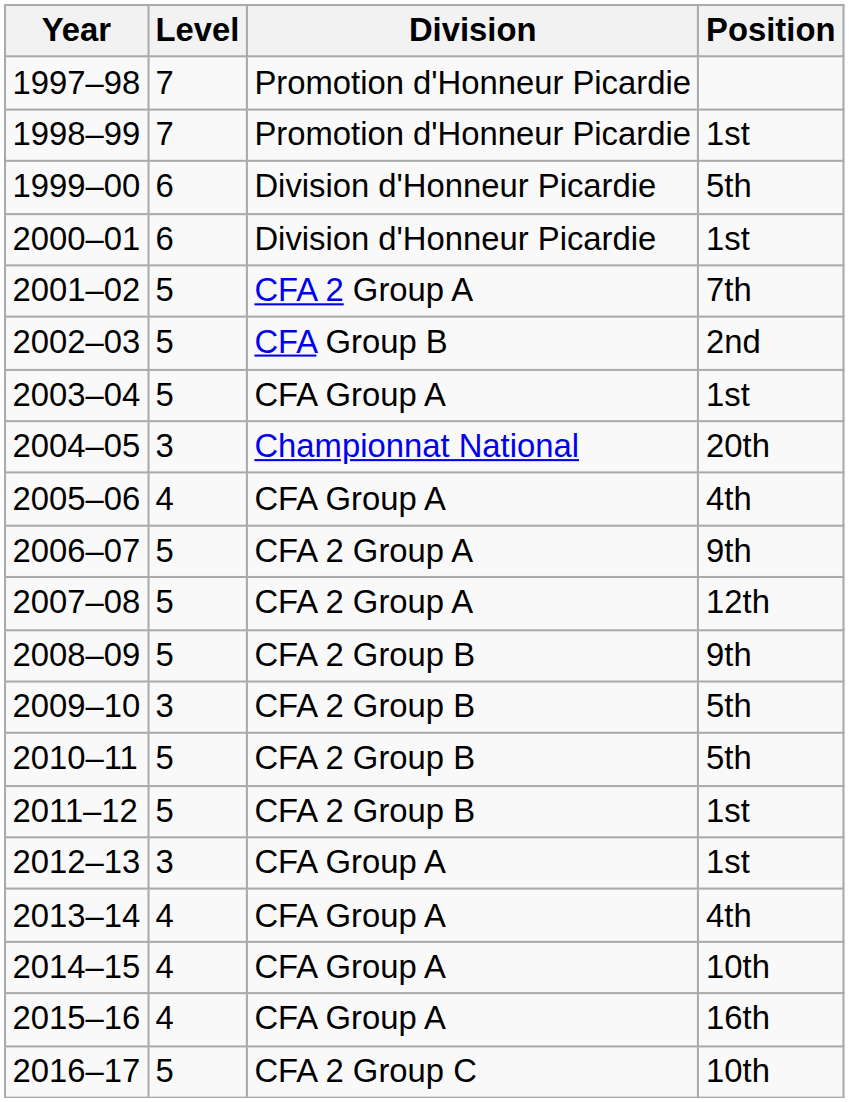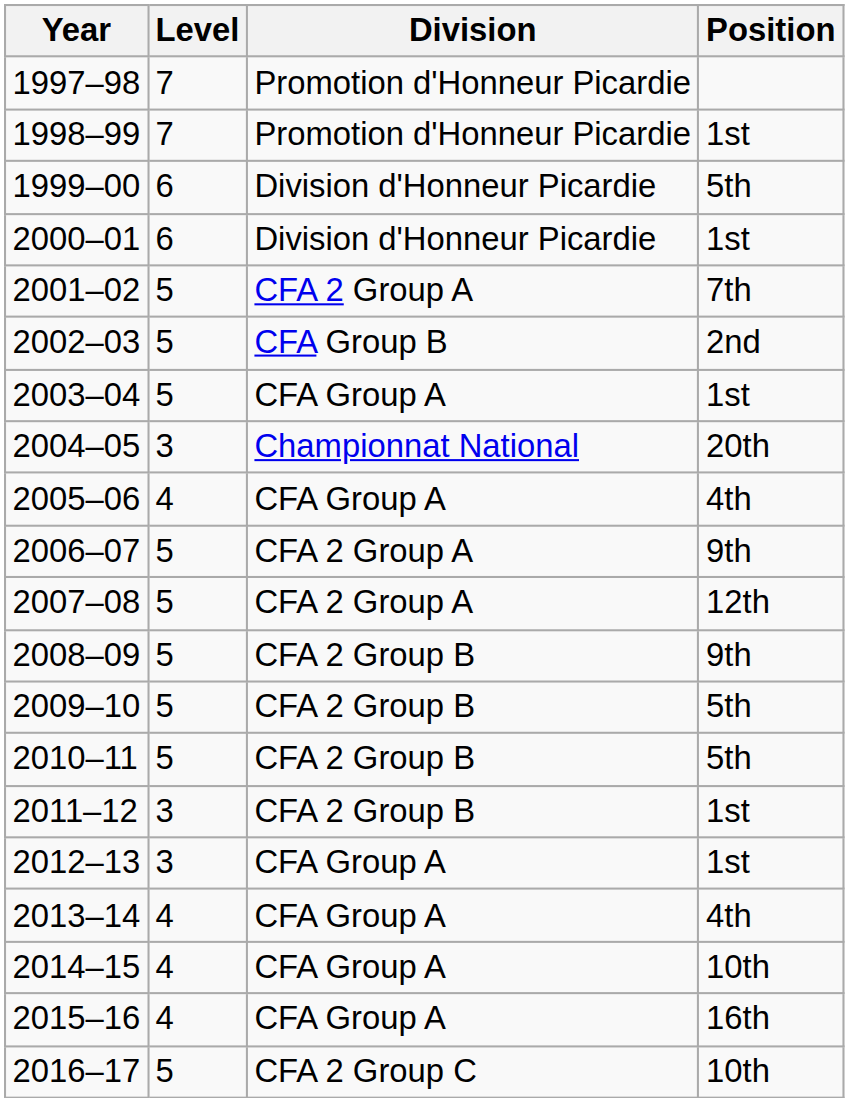2009–10 | Level: 3 -> 5
2011–12 | Level: 5 -> 3
